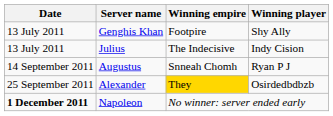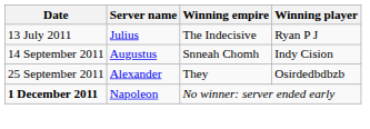- row: 13 July 2011 | Genghis Khan | Footpire | Shy Ally
Julius | Winning player: Indy Cision -> Ryan P J
Augustus | Winning player: Ryan P J -> Indy Cision
Alexander | Winning empire: gold background -> no background
